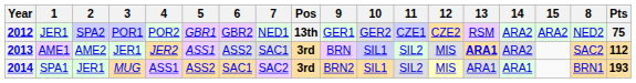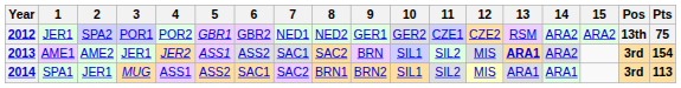columns swapped: 8 <-> Pos
2013 | Pts: 112 -> 154
2014 | Pts: 193 -> 113
